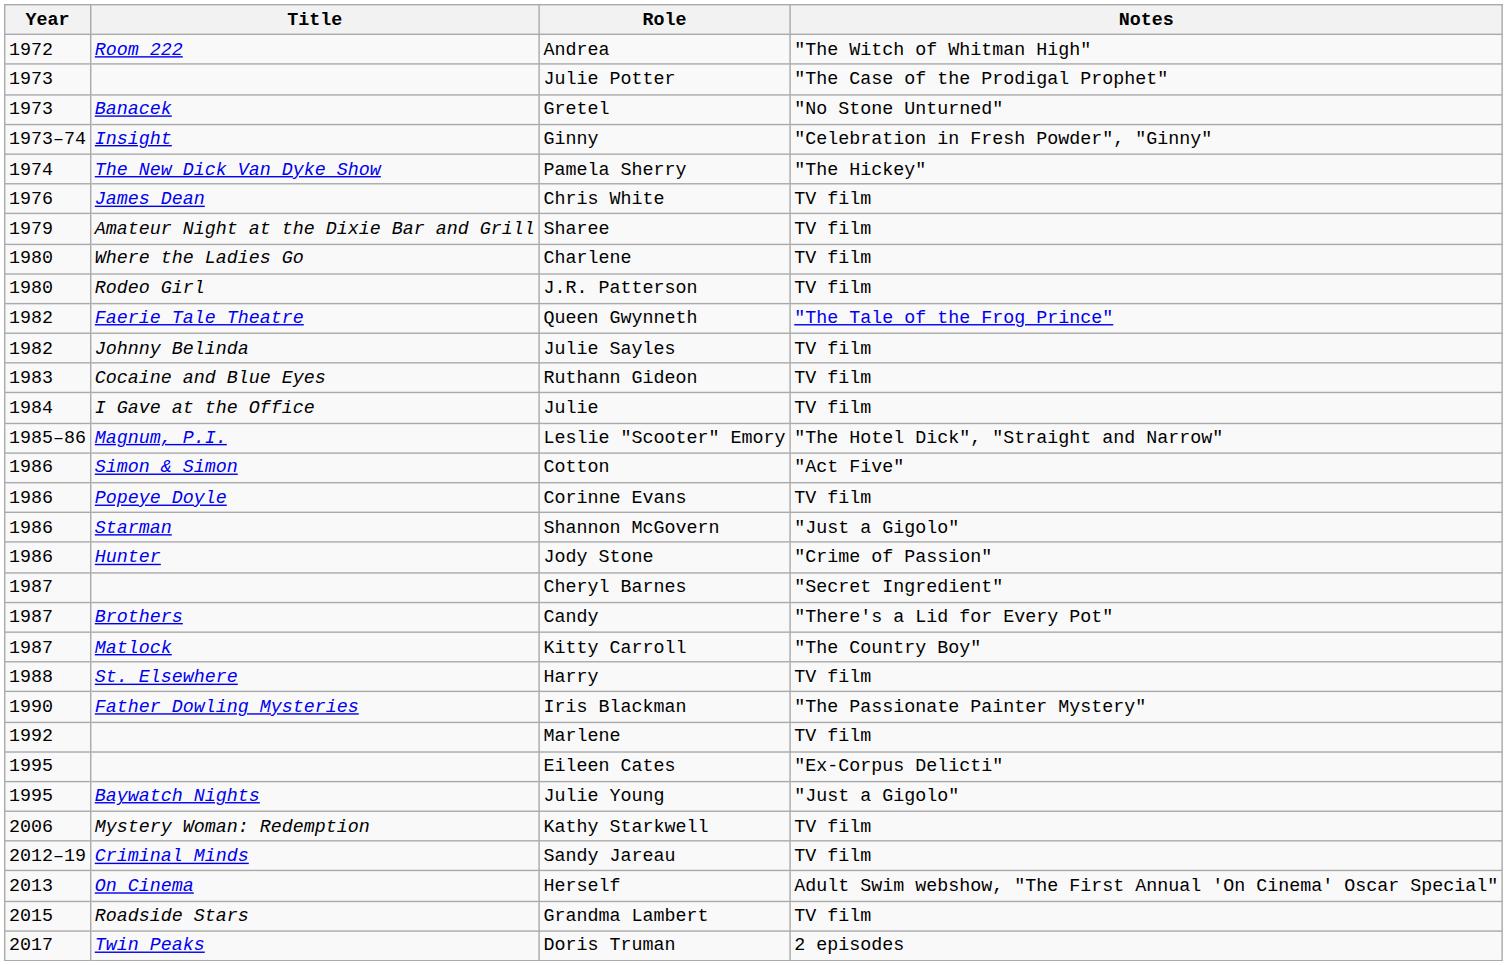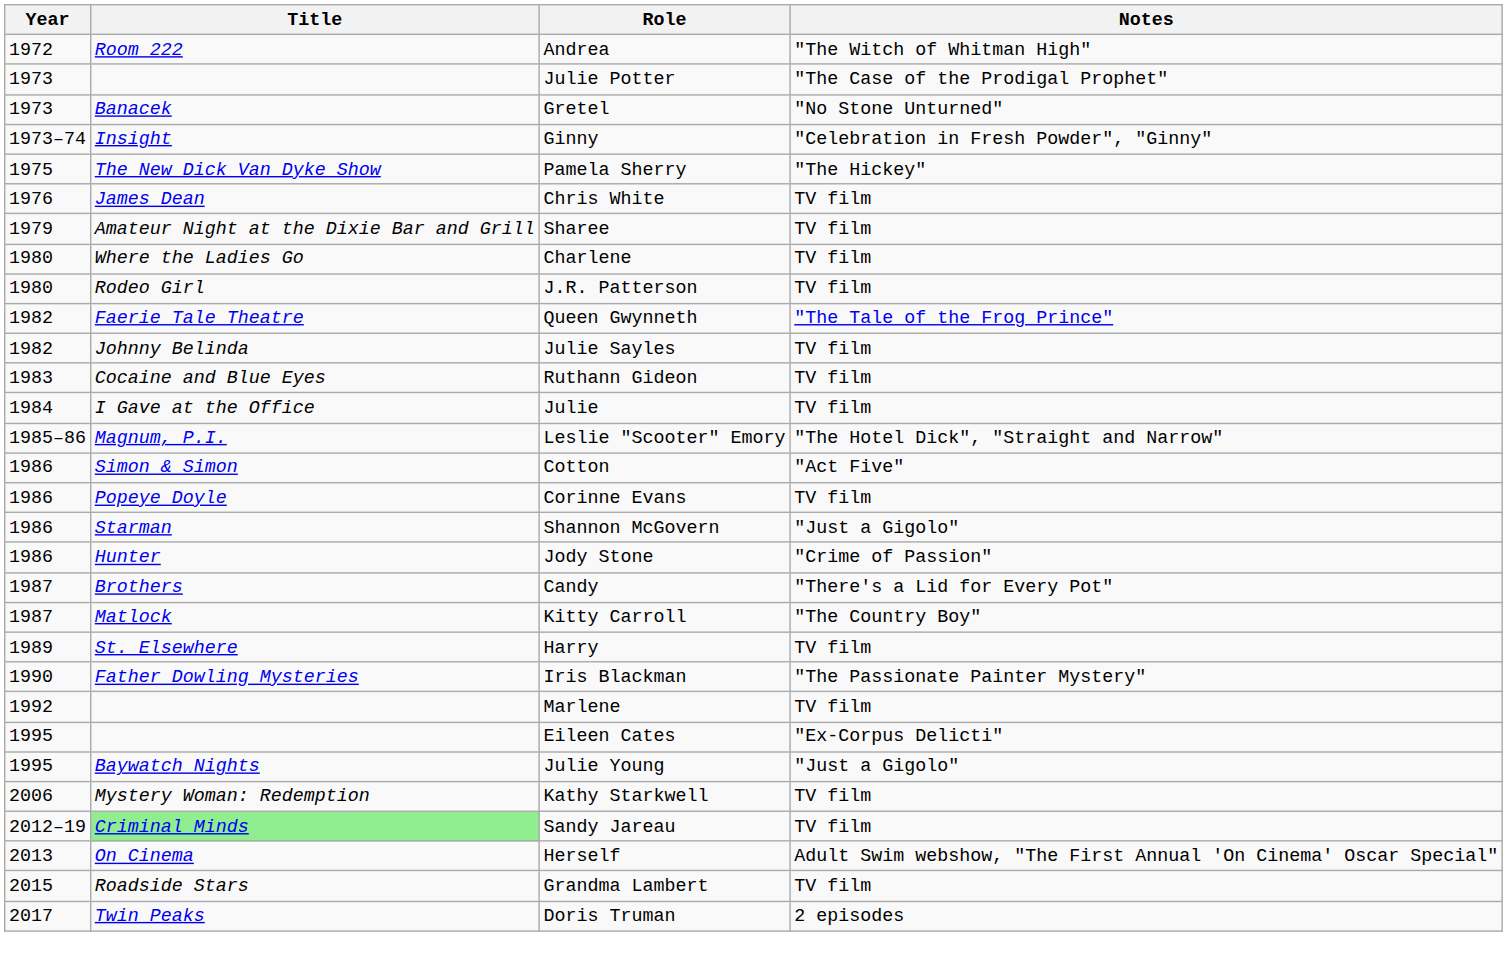Pamela Sherry | Year: 1974 -> 1975
- row: 1987 | Cheryl Barnes | "Secret Ingredient"
Harry | Year: 1988 -> 1989
Sandy Jareau | Title: no background -> lightgreen background
